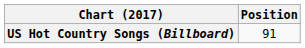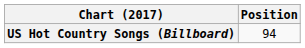US Hot Country Songs (Billboard) | Position: 91 -> 94
